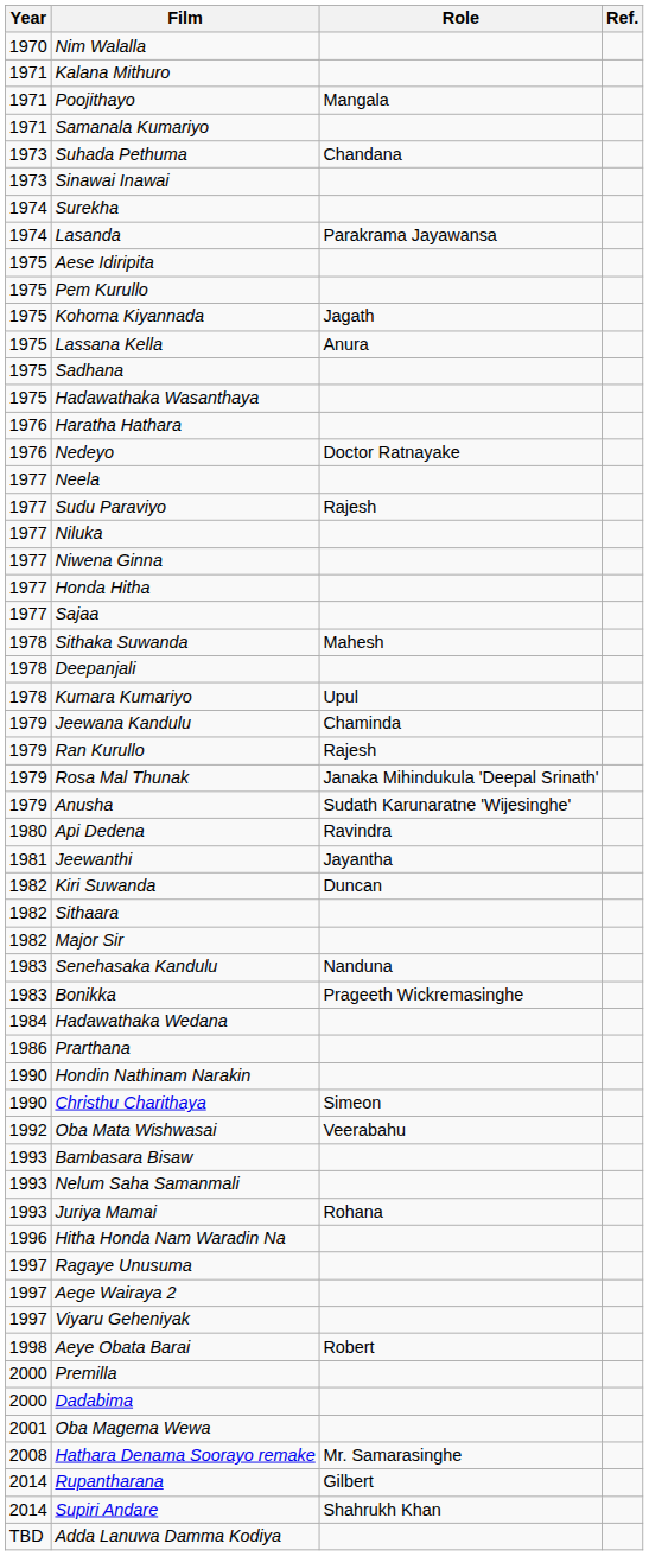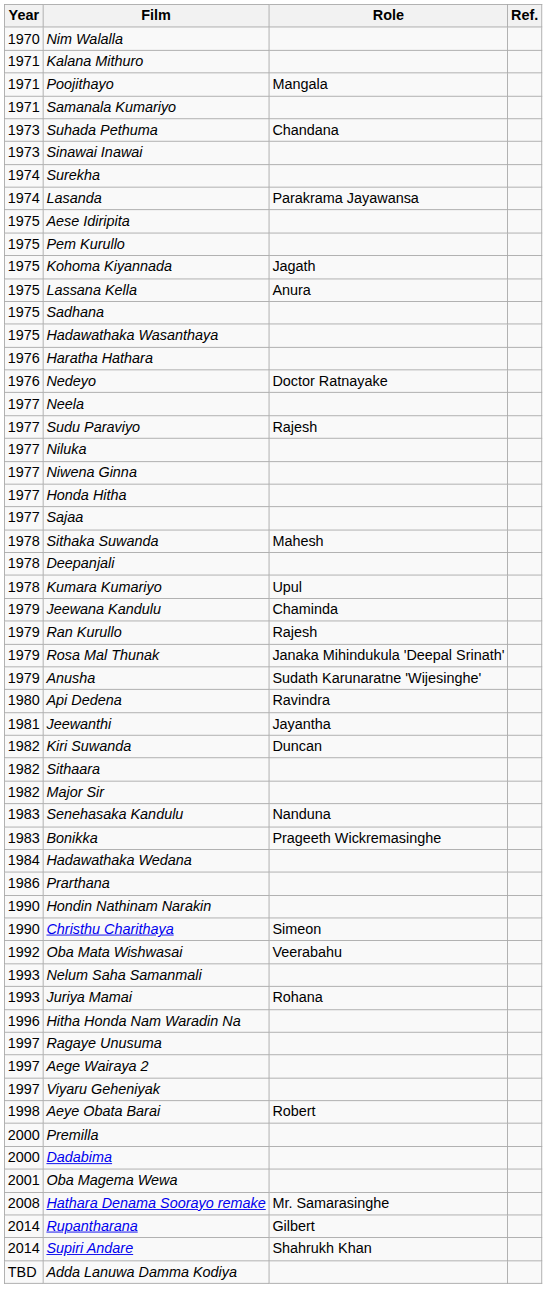- row: 1993 | Bambasara Bisaw
